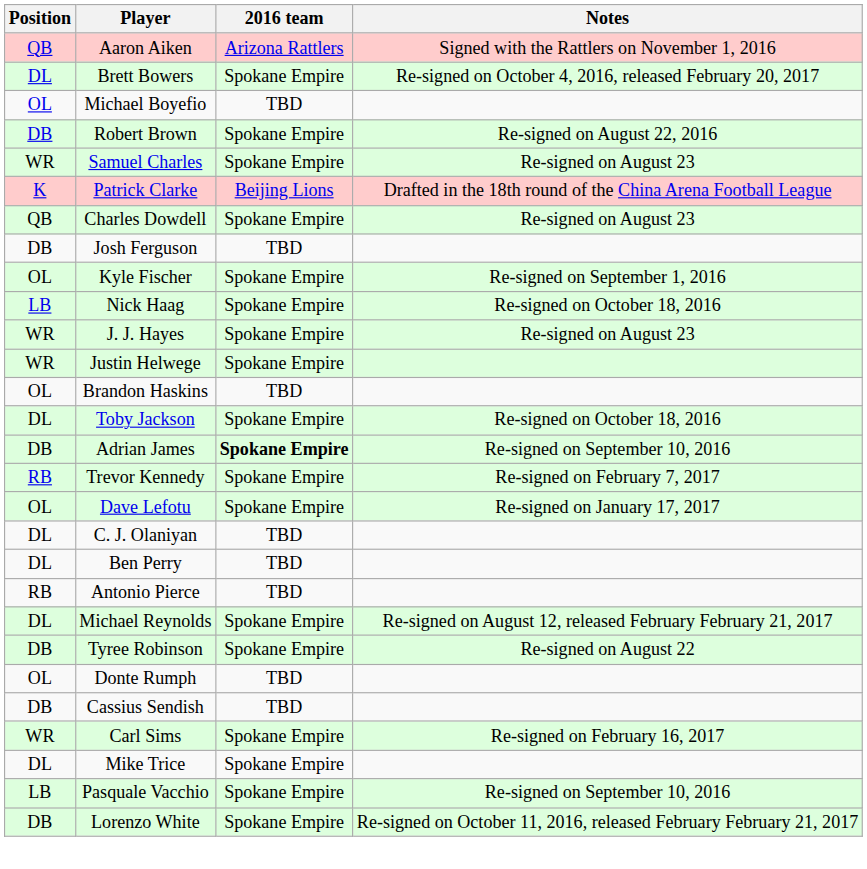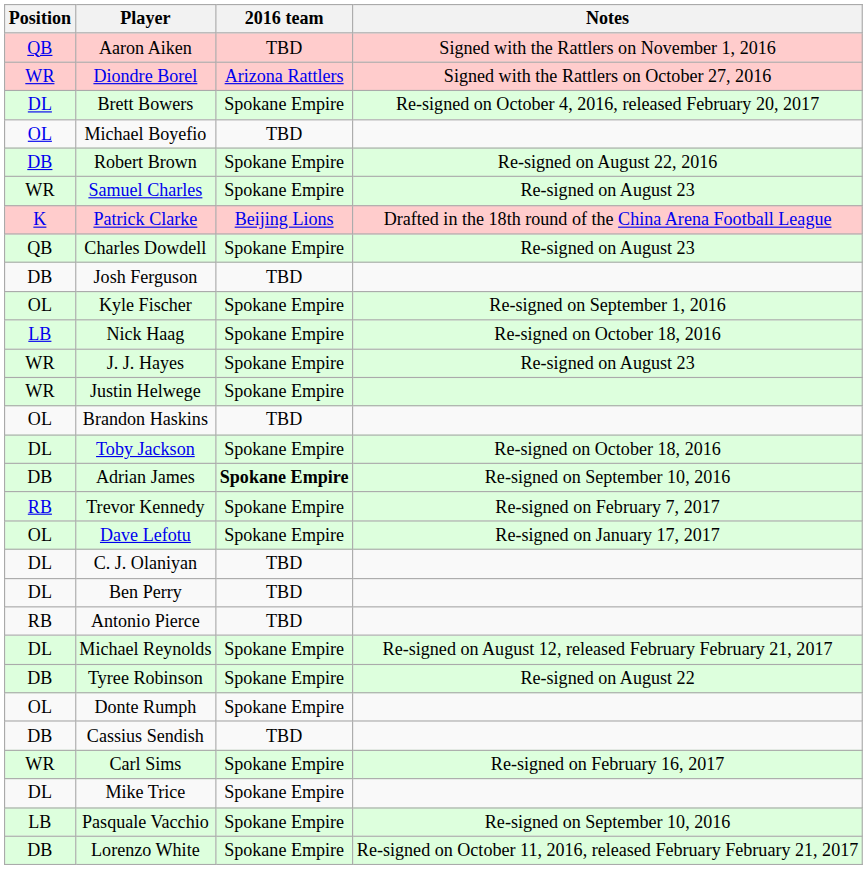Aaron Aiken | 2016 team: Arizona Rattlers -> TBD
+ row: WR | Diondre Borel | Arizona Rattlers | Signed with the Rattlers on October 27, 2016
Donte Rumph | 2016 team: TBD -> Spokane Empire
